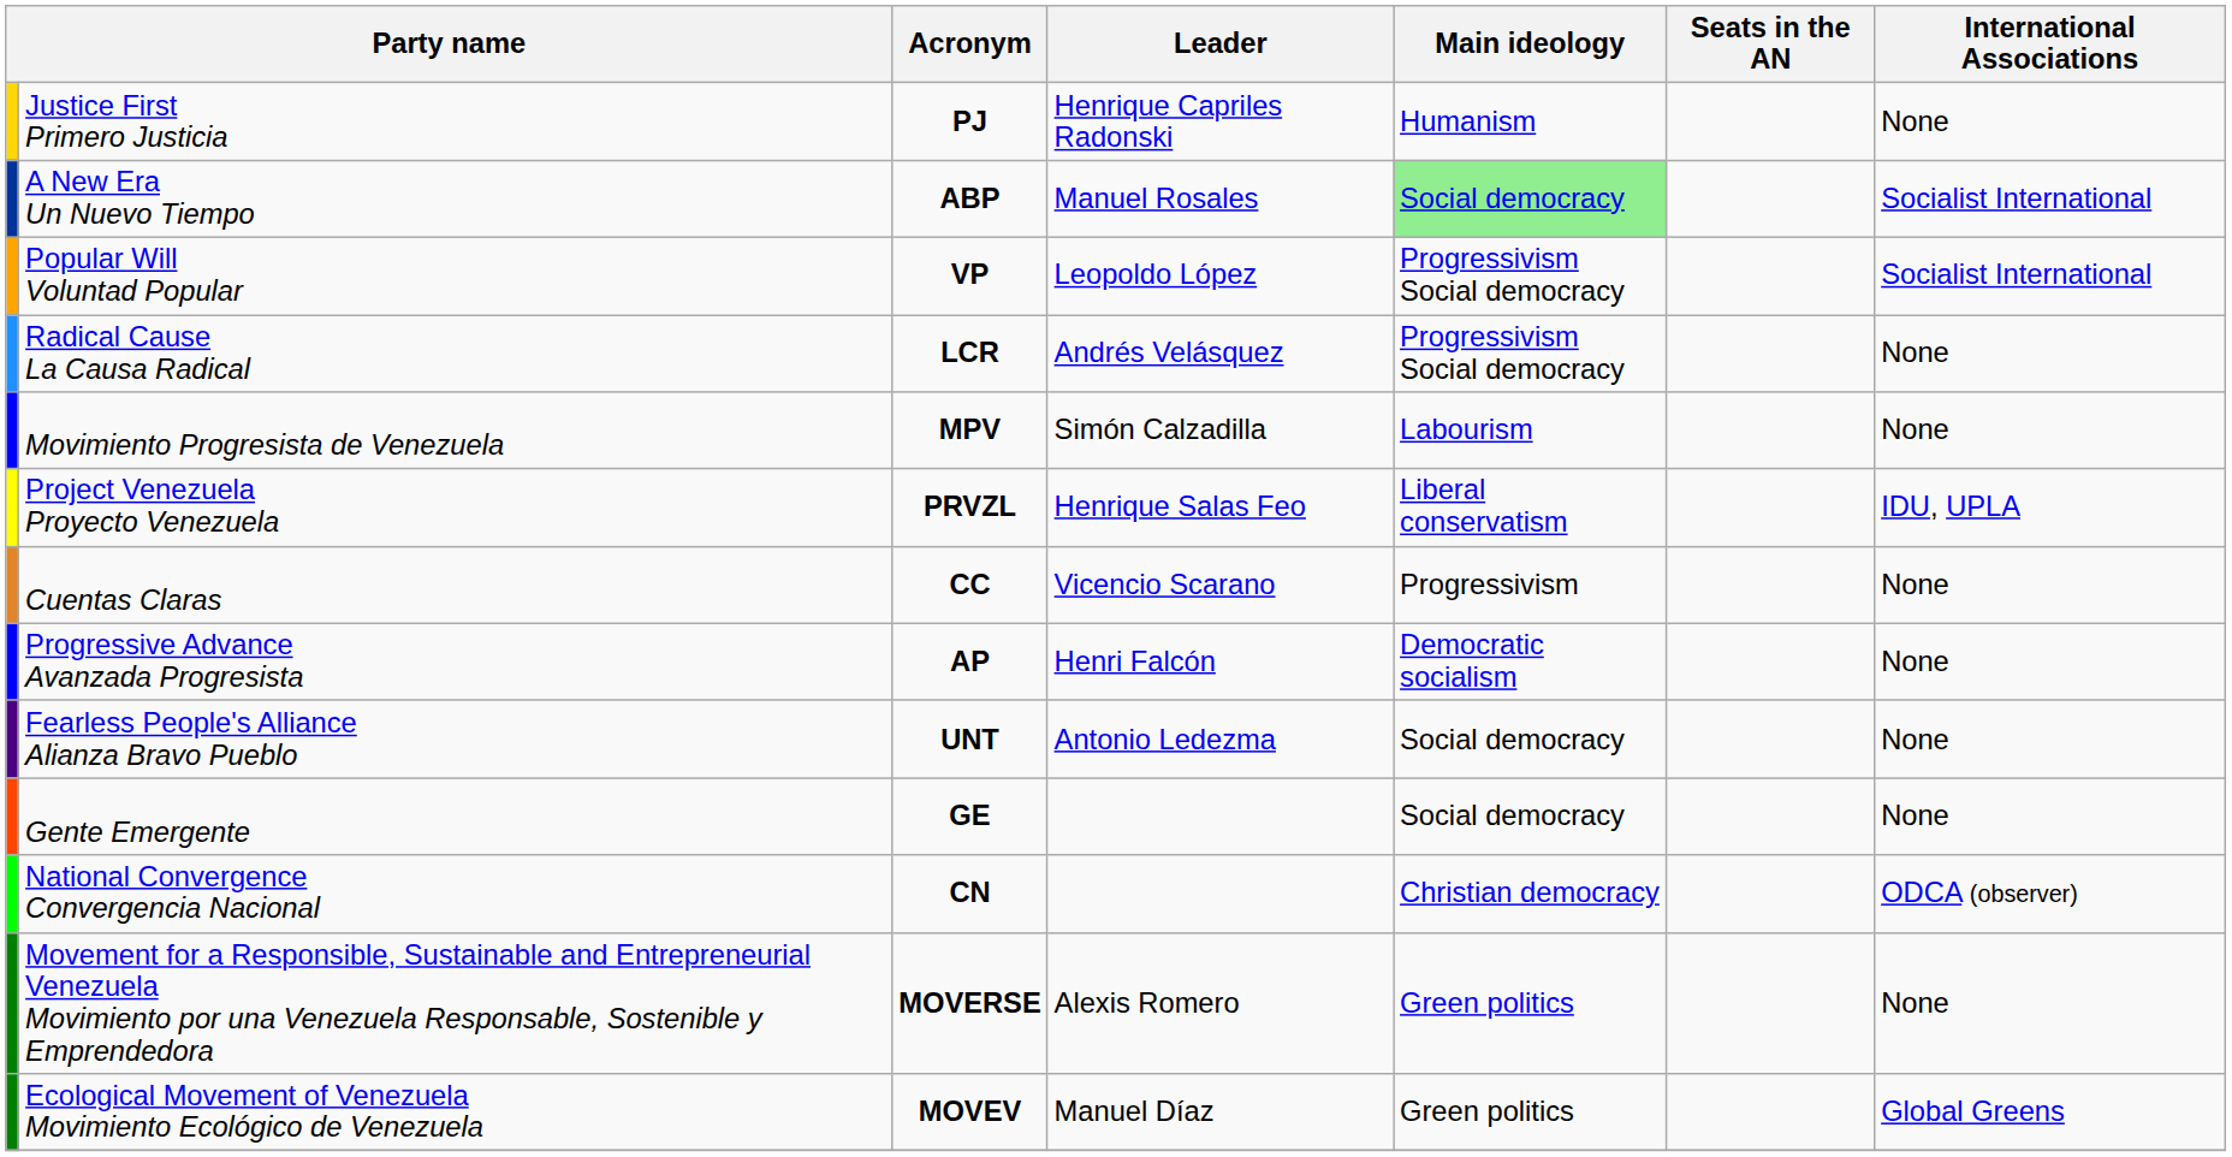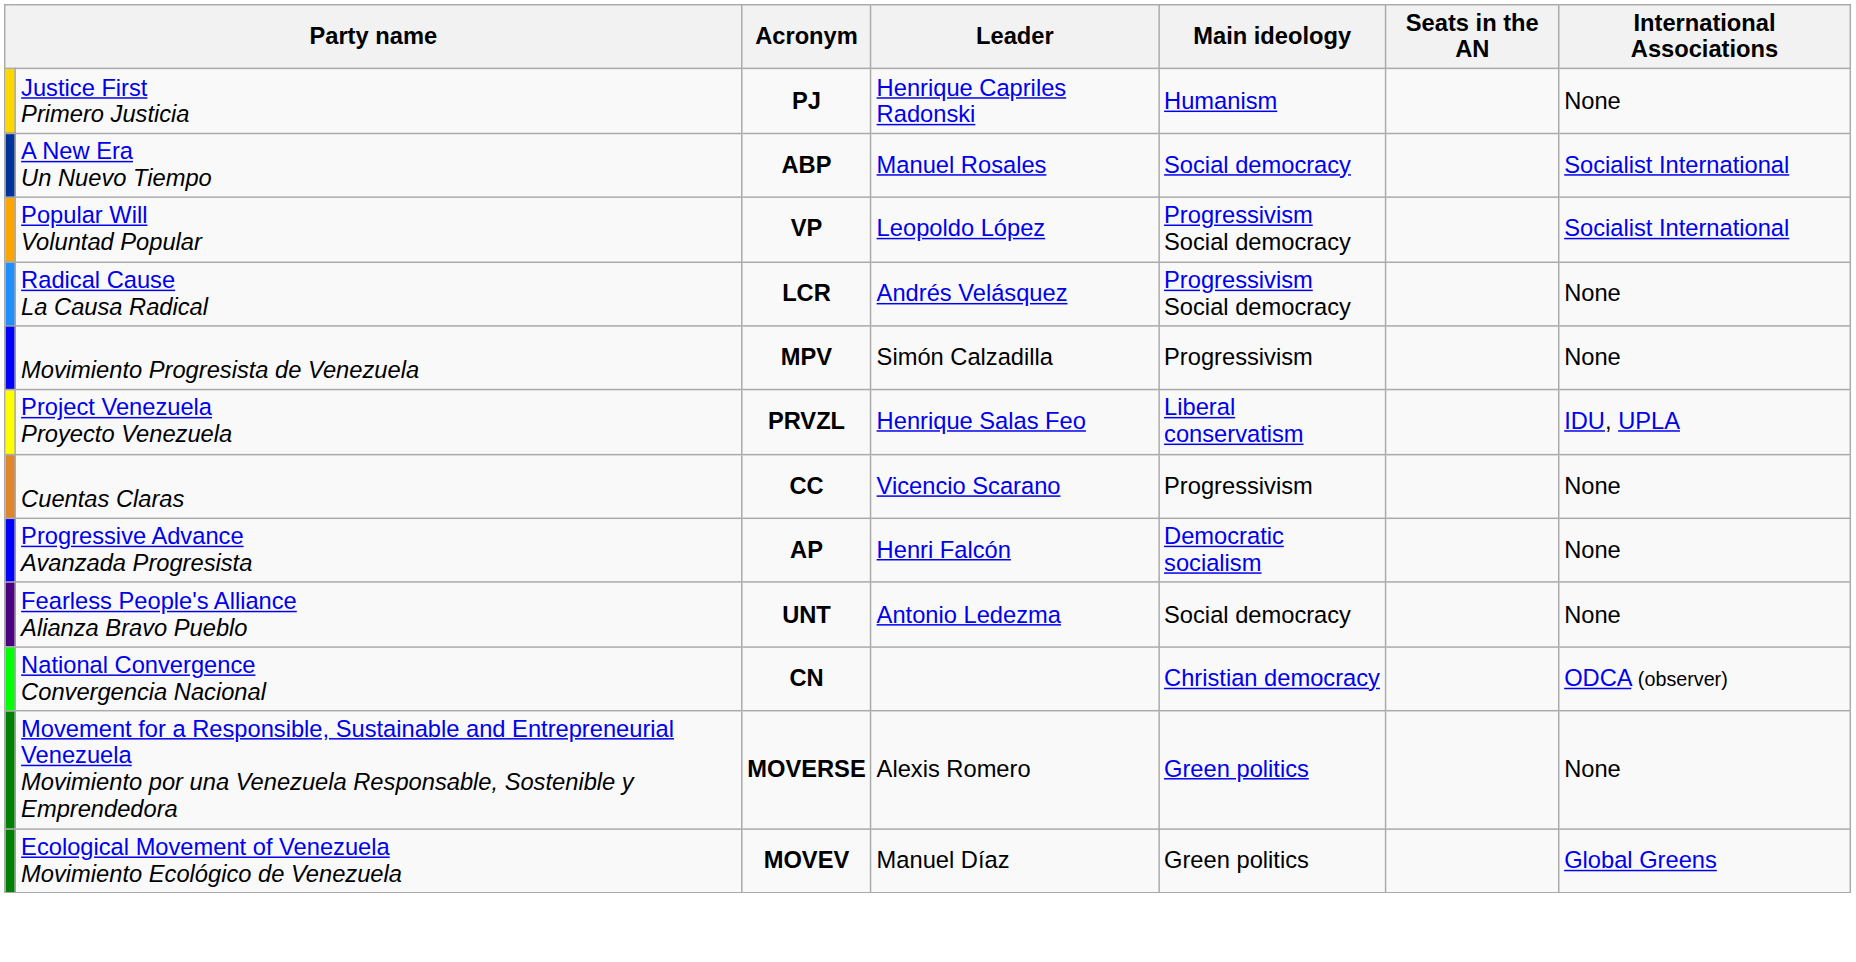A New Era Un Nuevo Tiempo | Main ideology: lightgreen background -> no background
Movimiento Progresista de Venezuela | Main ideology: Labourism -> Progressivism
- row: Gente Emergente | GE | Social democracy | None
